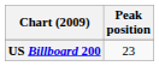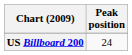US Billboard 200 | Peak position: 23 -> 24
